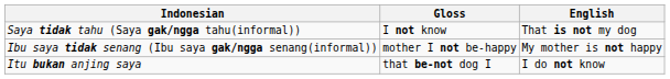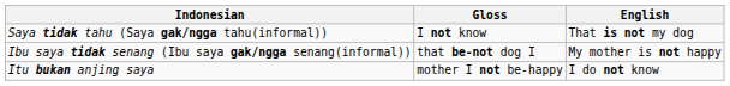Ibu saya tidak senang (Ibu saya gak/ngga senang(informal)) | Gloss: mother I not be-happy -> that be-not dog I
Itu bukan anjing saya | Gloss: that be-not dog I -> mother I not be-happy
